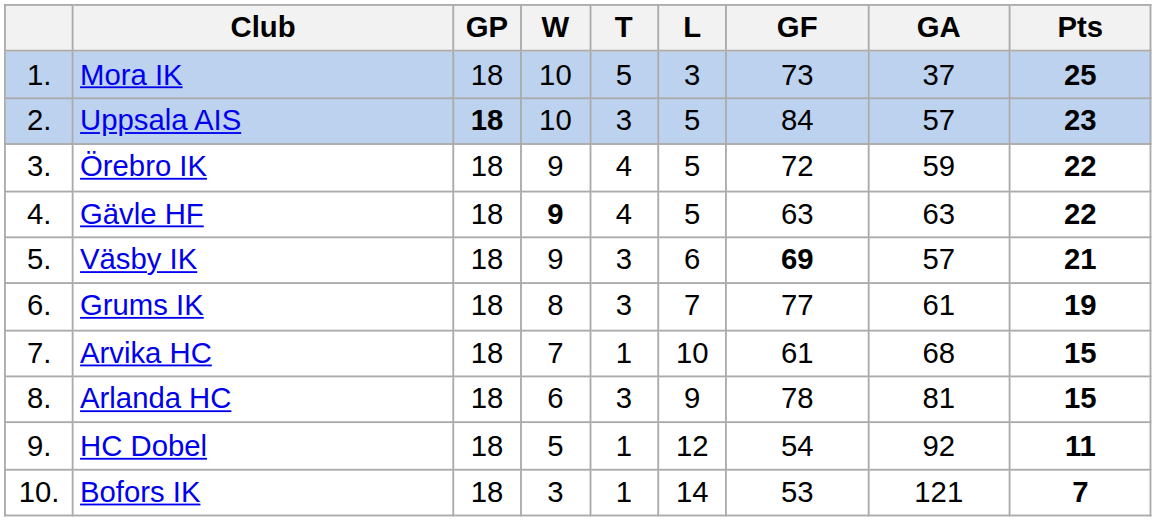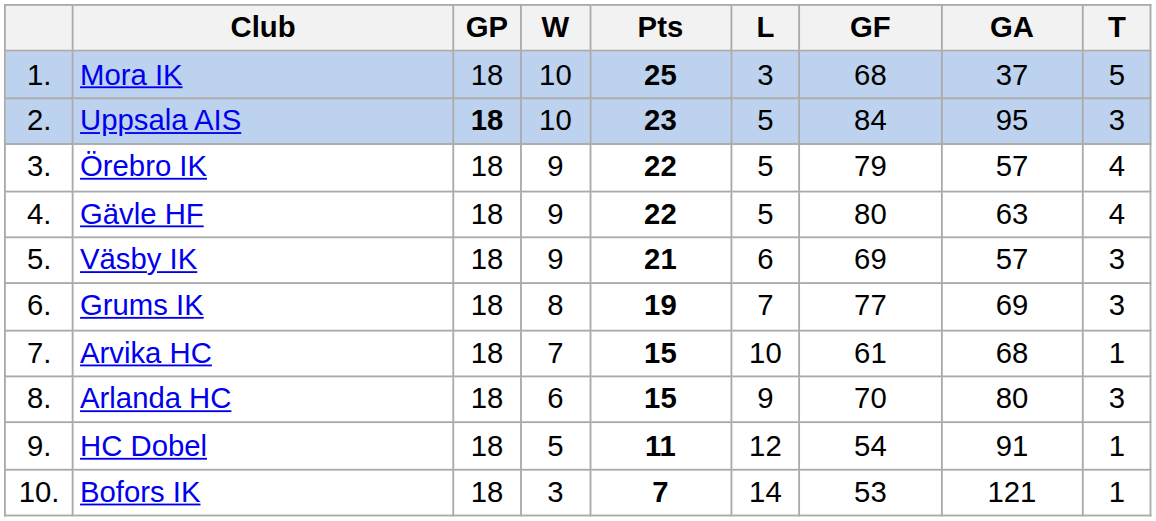columns swapped: T <-> Pts
Mora IK | GF: 73 -> 68
Uppsala AIS | GA: 57 -> 95
Örebro IK | GF: 72 -> 79
Örebro IK | GA: 59 -> 57
Gävle HF | W: bold -> normal
Gävle HF | GF: 63 -> 80
Väsby IK | GF: bold -> normal
Grums IK | GA: 61 -> 69
Arlanda HC | GF: 78 -> 70
Arlanda HC | GA: 81 -> 80
HC Dobel | GA: 92 -> 91
